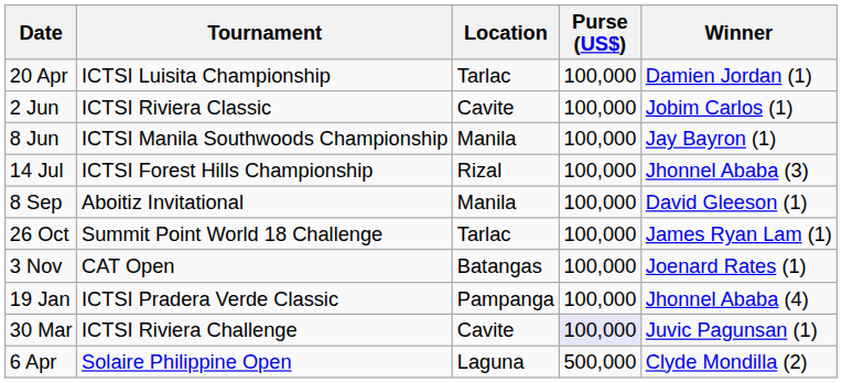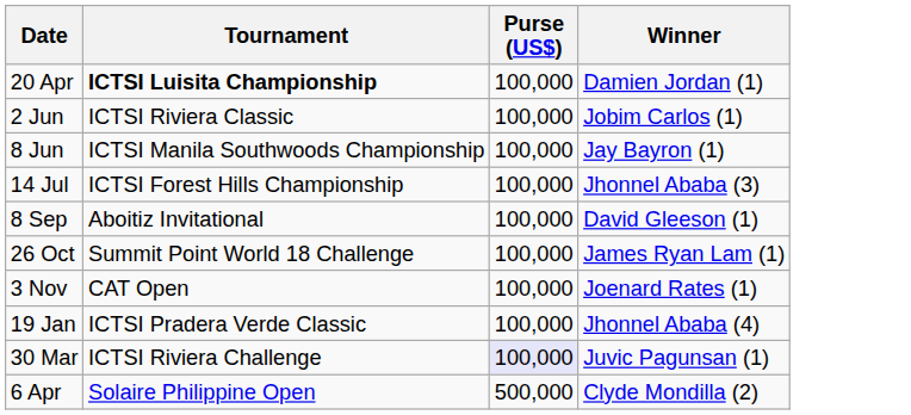- column: Location | Tarlac | Cavite | Manila | Rizal | Manila | Tarlac | Batangas | Pampanga | Cavite | Laguna
20 Apr | Tournament: normal -> bold
